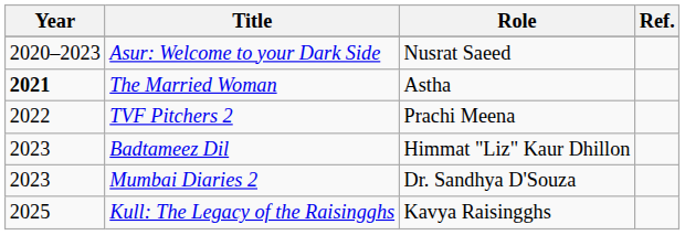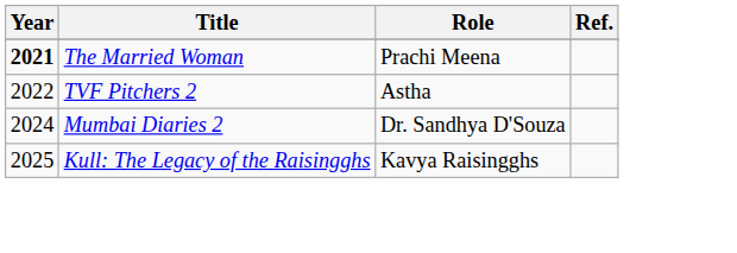- row: 2020–2023 | Asur: Welcome to your Dark Side | Nusrat Saeed
The Married Woman | Role: Astha -> Prachi Meena
TVF Pitchers 2 | Role: Prachi Meena -> Astha
- row: 2023 | Badtameez Dil | Himmat "Liz" Kaur Dhillon
Mumbai Diaries 2 | Year: 2023 -> 2024
